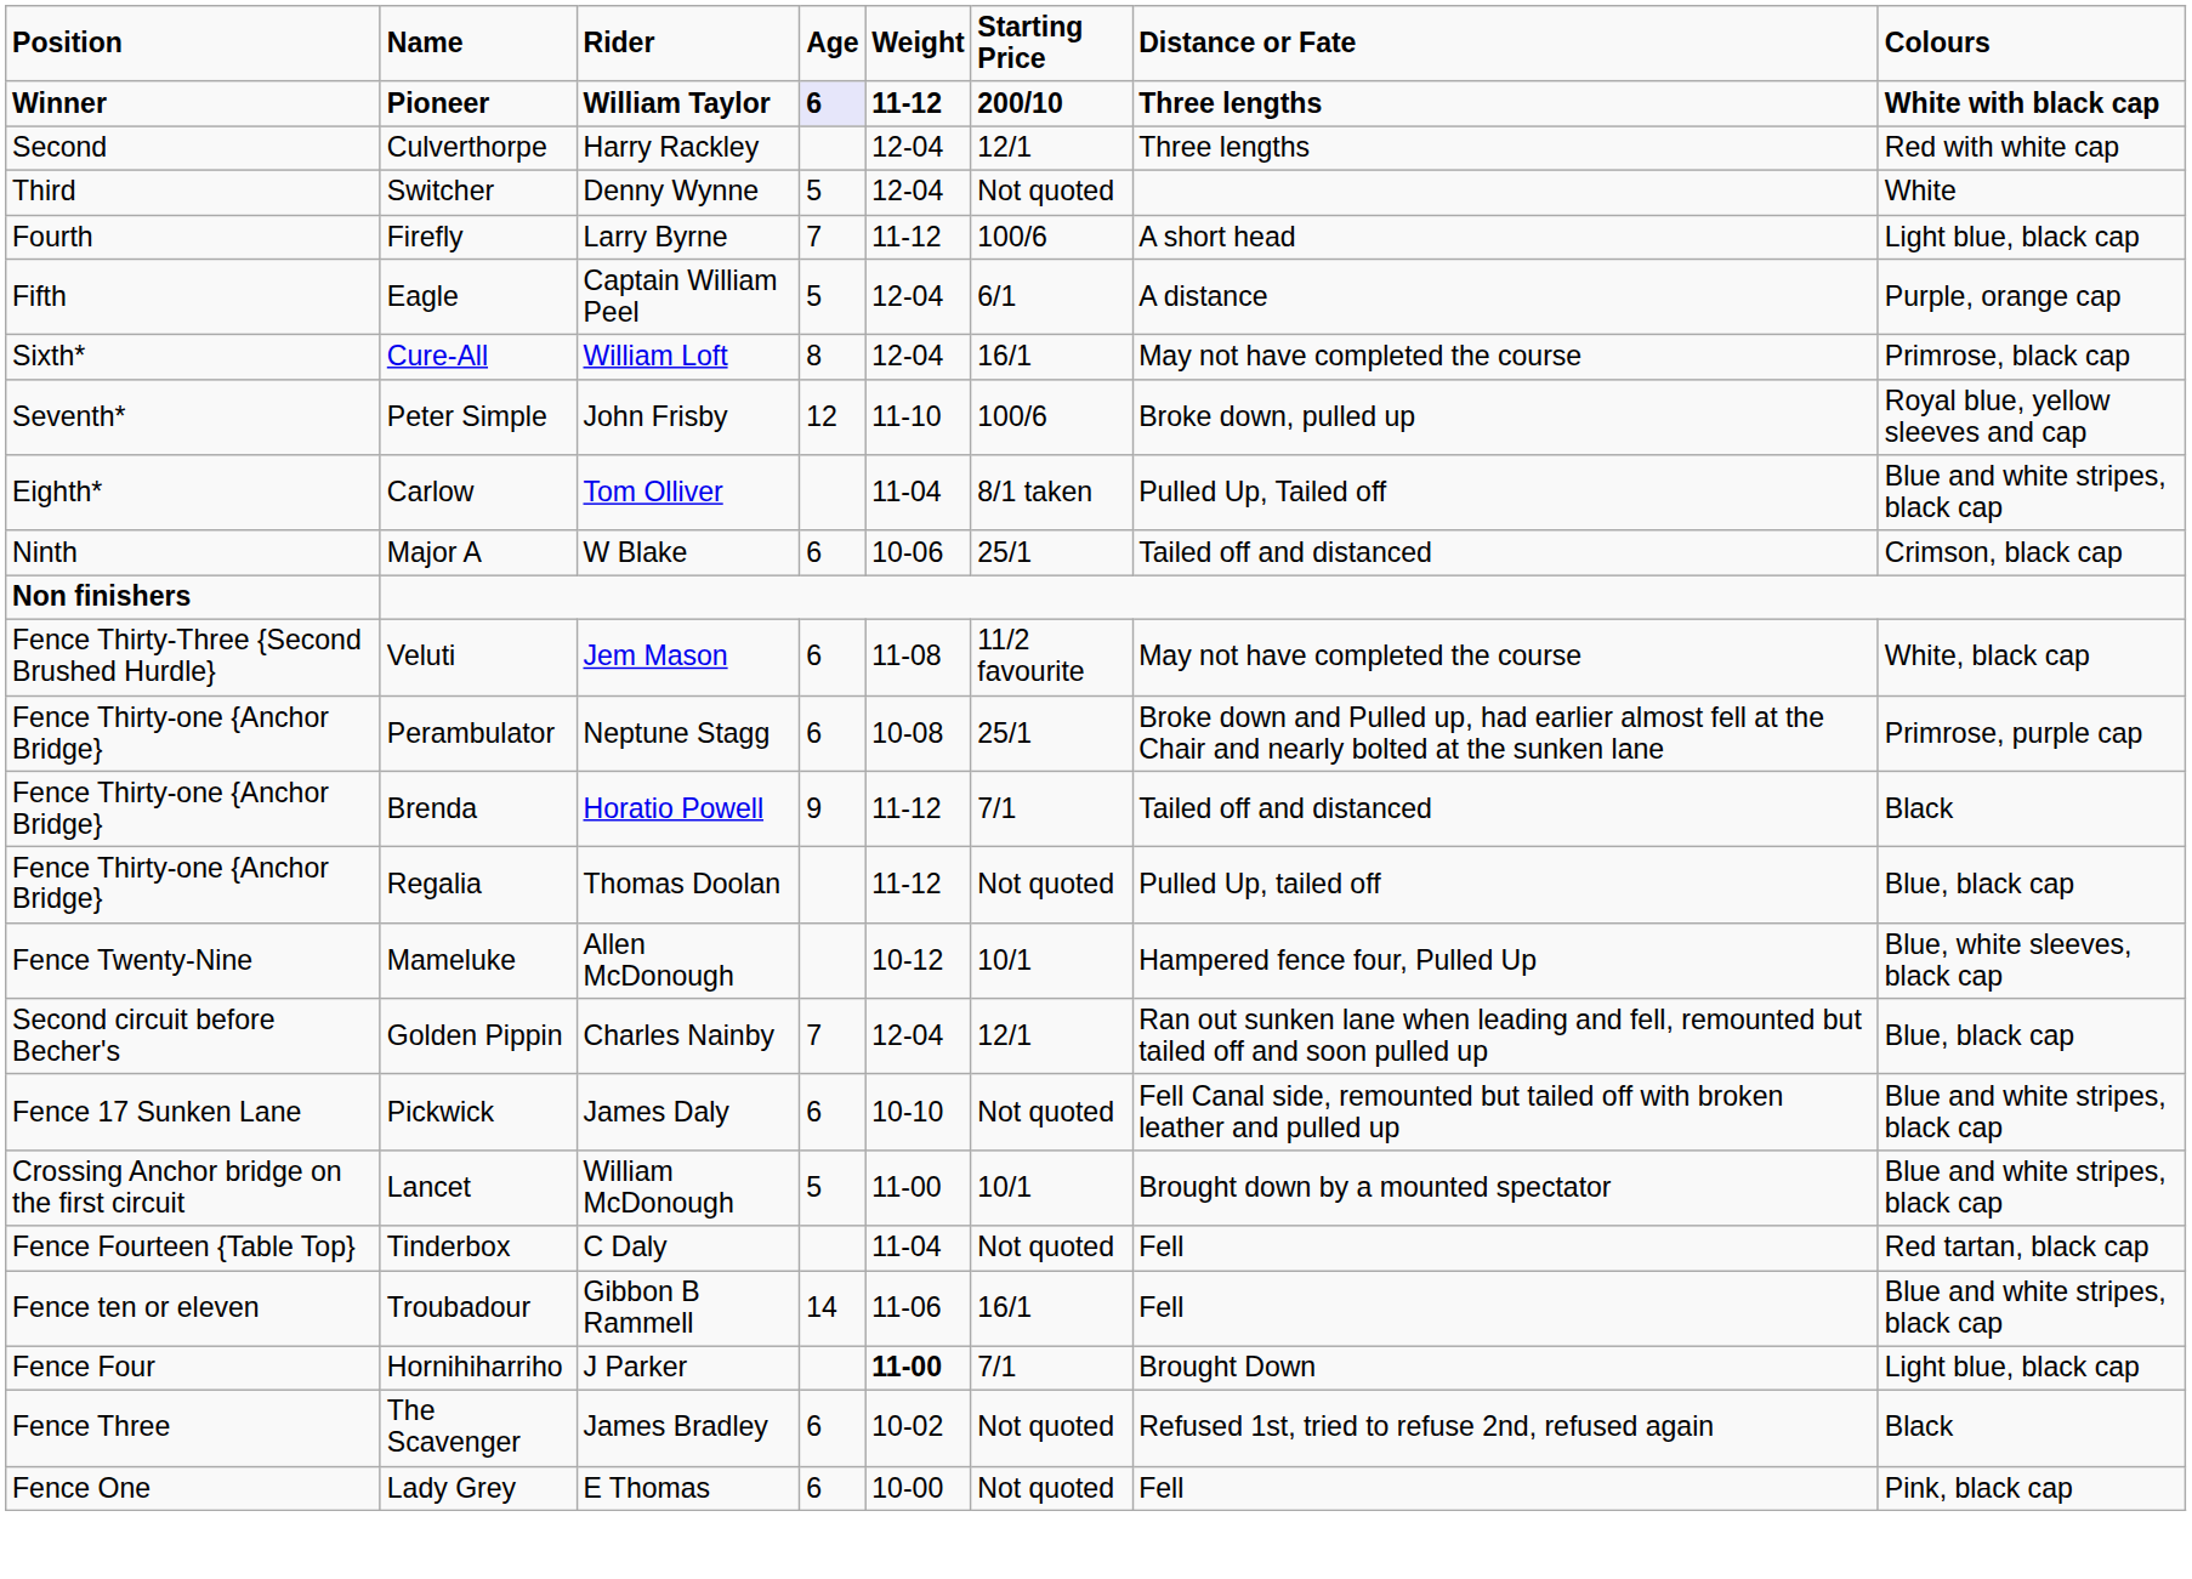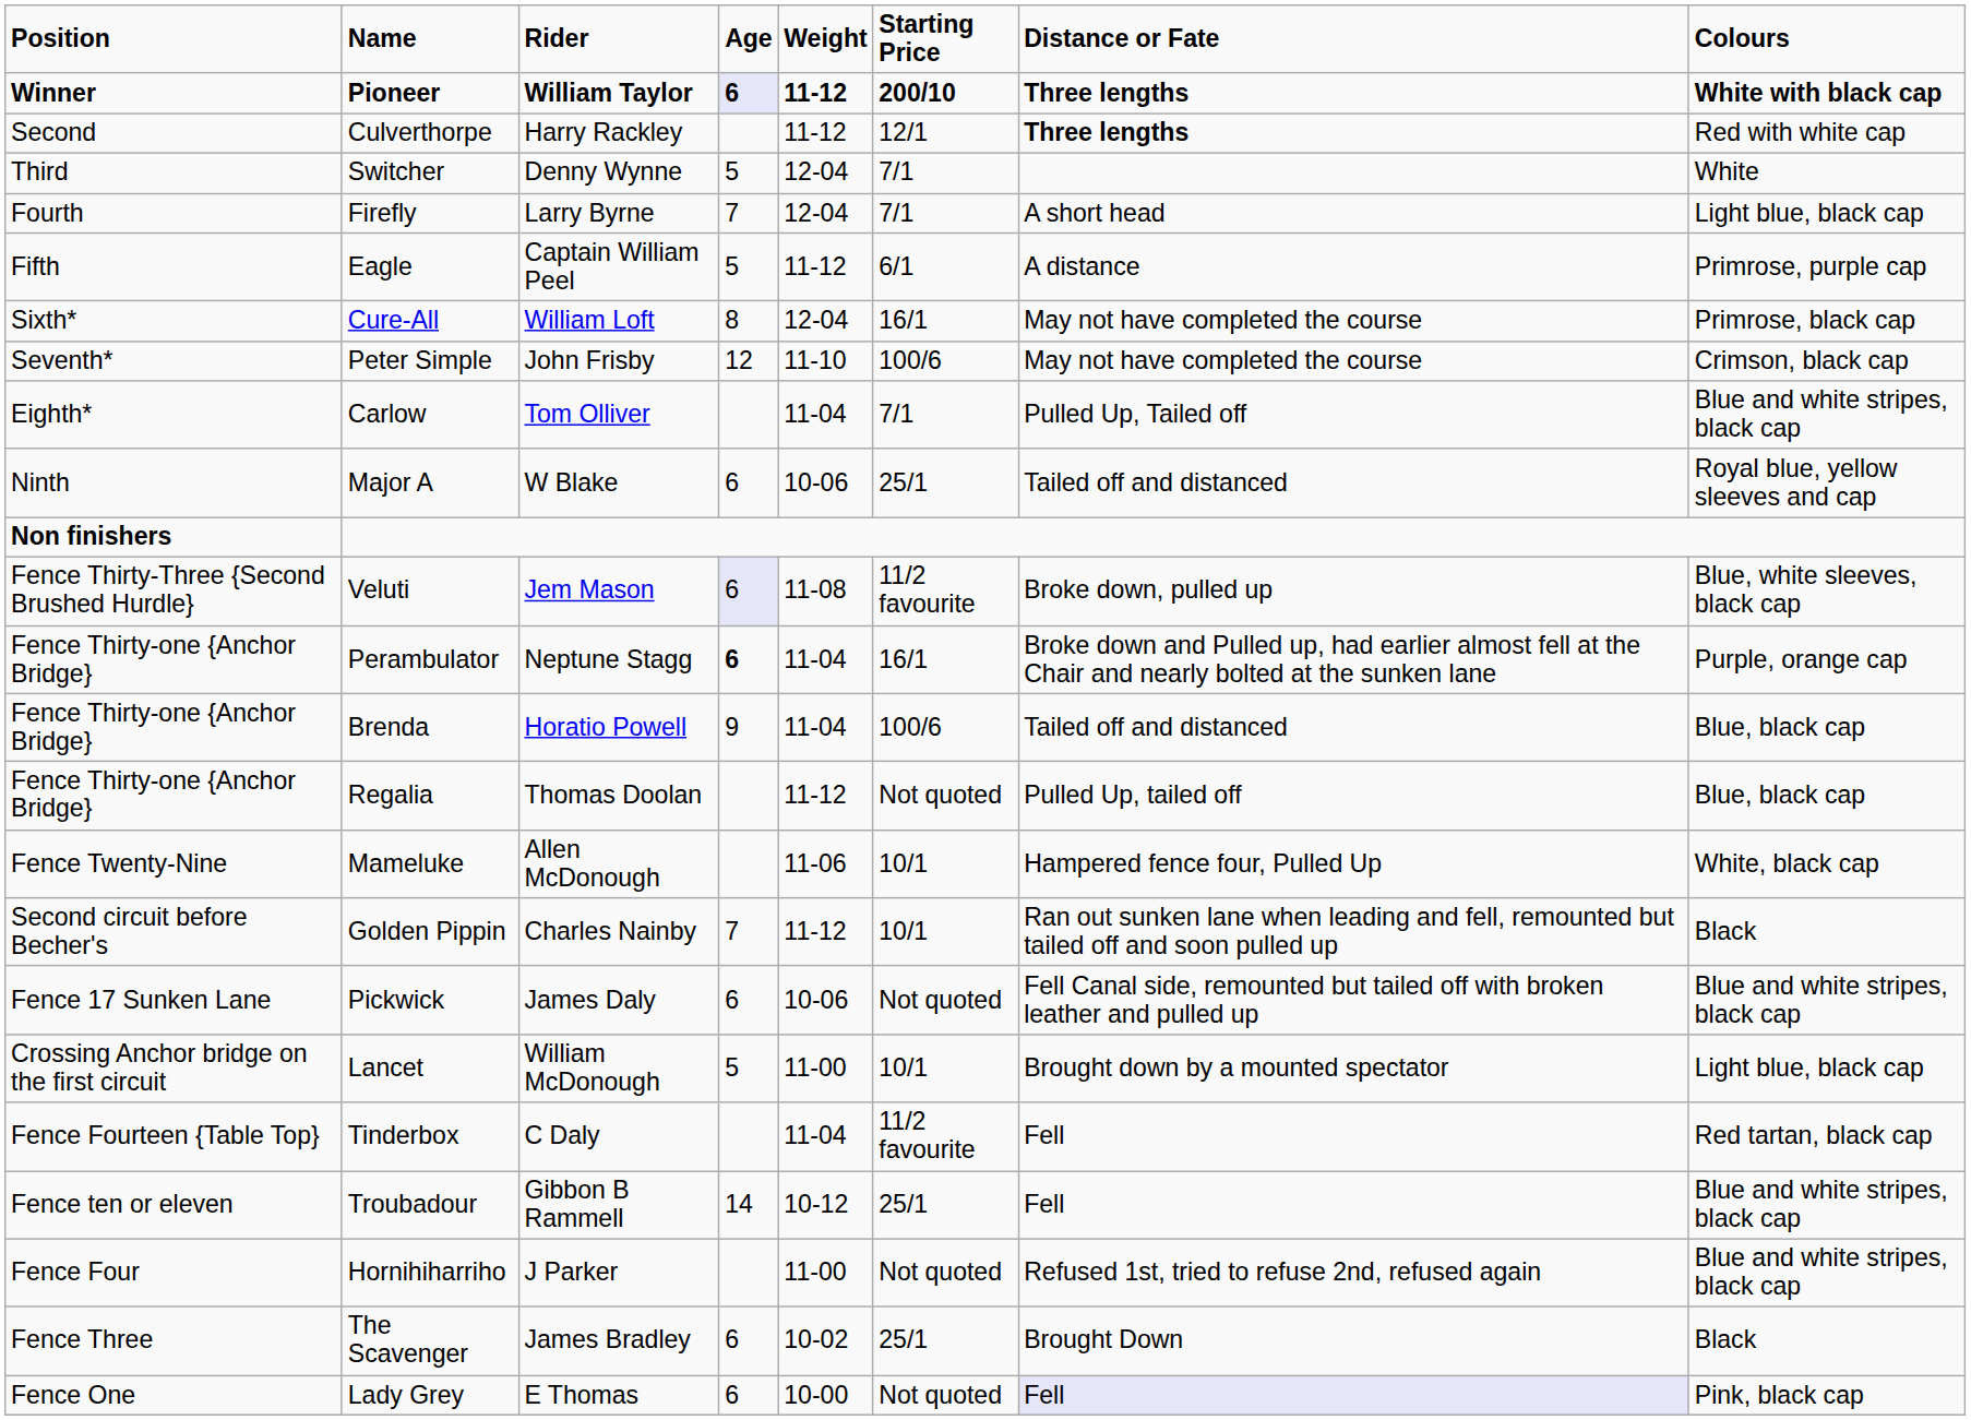Culverthorpe | Weight: 12-04 -> 11-12
Culverthorpe | Distance or Fate: normal -> bold
Switcher | Starting Price: Not quoted -> 7/1
Firefly | Weight: 11-12 -> 12-04
Firefly | Starting Price: 100/6 -> 7/1
Eagle | Weight: 12-04 -> 11-12
Eagle | Colours: Purple, orange cap -> Primrose, purple cap
Peter Simple | Distance or Fate: Broke down, pulled up -> May not have completed the course
Peter Simple | Colours: Royal blue, yellow sleeves and cap -> Crimson, black cap
Carlow | Starting Price: 8/1 taken -> 7/1
Major A | Colours: Crimson, black cap -> Royal blue, yellow sleeves and cap
Veluti | Age: no background -> lavender background
Veluti | Distance or Fate: May not have completed the course -> Broke down, pulled up
Veluti | Colours: White, black cap -> Blue, white sleeves, black cap
Perambulator | Age: normal -> bold
Perambulator | Weight: 10-08 -> 11-04
Perambulator | Starting Price: 25/1 -> 16/1
Perambulator | Colours: Primrose, purple cap -> Purple, orange cap
Brenda | Weight: 11-12 -> 11-04
Brenda | Starting Price: 7/1 -> 100/6
Brenda | Colours: Black -> Blue, black cap
Mameluke | Weight: 10-12 -> 11-06
Mameluke | Colours: Blue, white sleeves, black cap -> White, black cap
Golden Pippin | Weight: 12-04 -> 11-12
Golden Pippin | Starting Price: 12/1 -> 10/1
Golden Pippin | Colours: Blue, black cap -> Black
Pickwick | Weight: 10-10 -> 10-06
Lancet | Colours: Blue and white stripes, black cap -> Light blue, black cap
Tinderbox | Starting Price: Not quoted -> 11/2 favourite
Troubadour | Weight: 11-06 -> 10-12
Troubadour | Starting Price: 16/1 -> 25/1
Hornihiharriho | Weight: bold -> normal
Hornihiharriho | Starting Price: 7/1 -> Not quoted
Hornihiharriho | Distance or Fate: Brought Down -> Refused 1st, tried to refuse 2nd, refused again
Hornihiharriho | Colours: Light blue, black cap -> Blue and white stripes, black cap
The Scavenger | Starting Price: Not quoted -> 25/1
The Scavenger | Distance or Fate: Refused 1st, tried to refuse 2nd, refused again -> Brought Down
Lady Grey | Distance or Fate: no background -> lavender background
